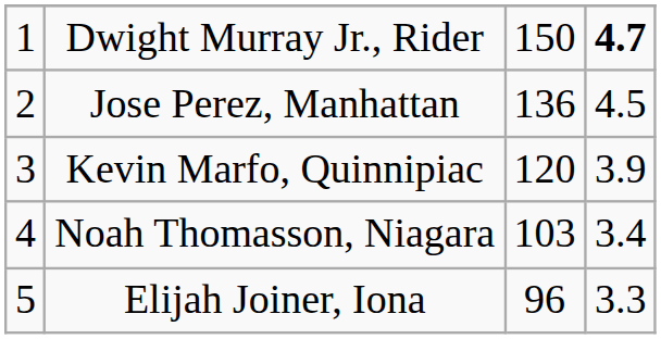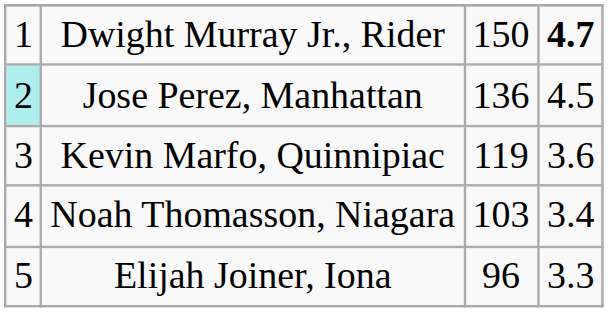Jose Perez, Manhattan | column 1: no background -> paleturquoise background
Kevin Marfo, Quinnipiac | column 3: 120 -> 119
Kevin Marfo, Quinnipiac | column 4: 3.9 -> 3.6
